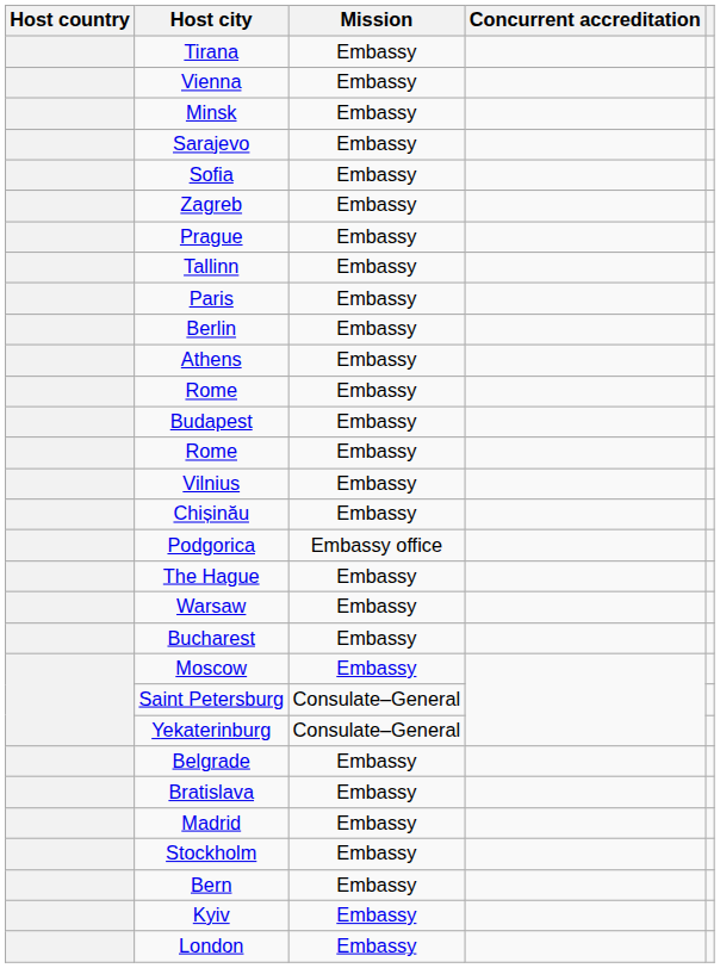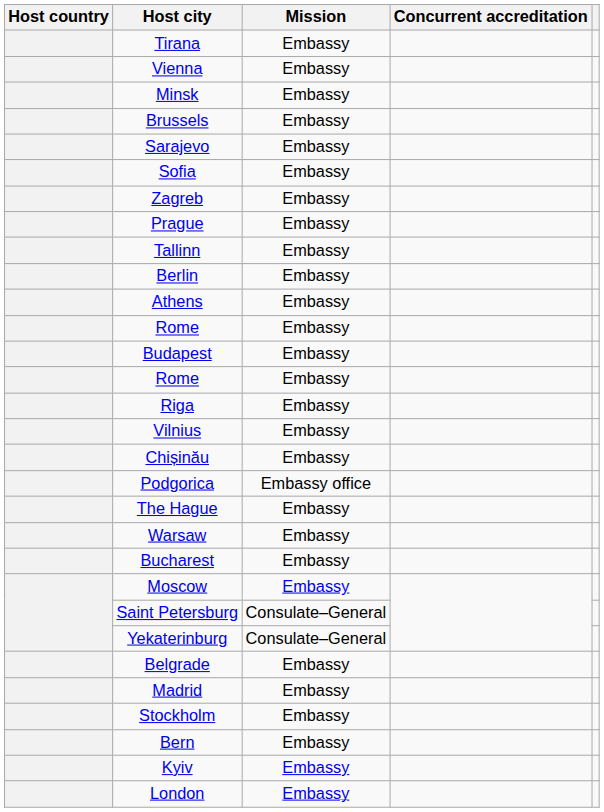+ row: Brussels | Embassy
- row: Paris | Embassy
+ row: Riga | Embassy
- row: Bratislava | Embassy
